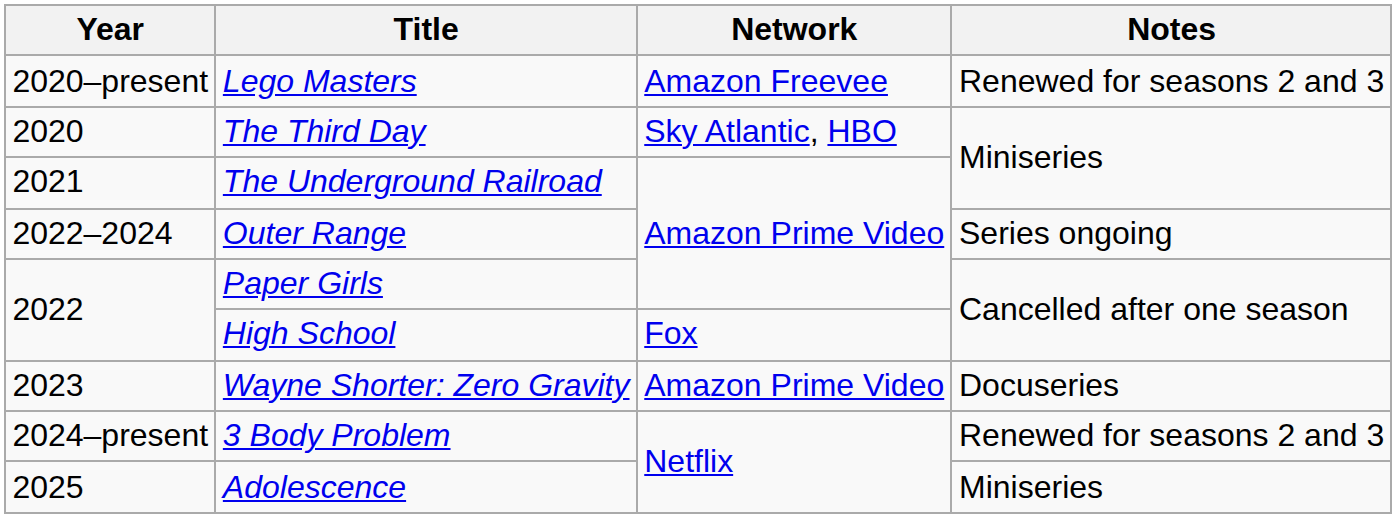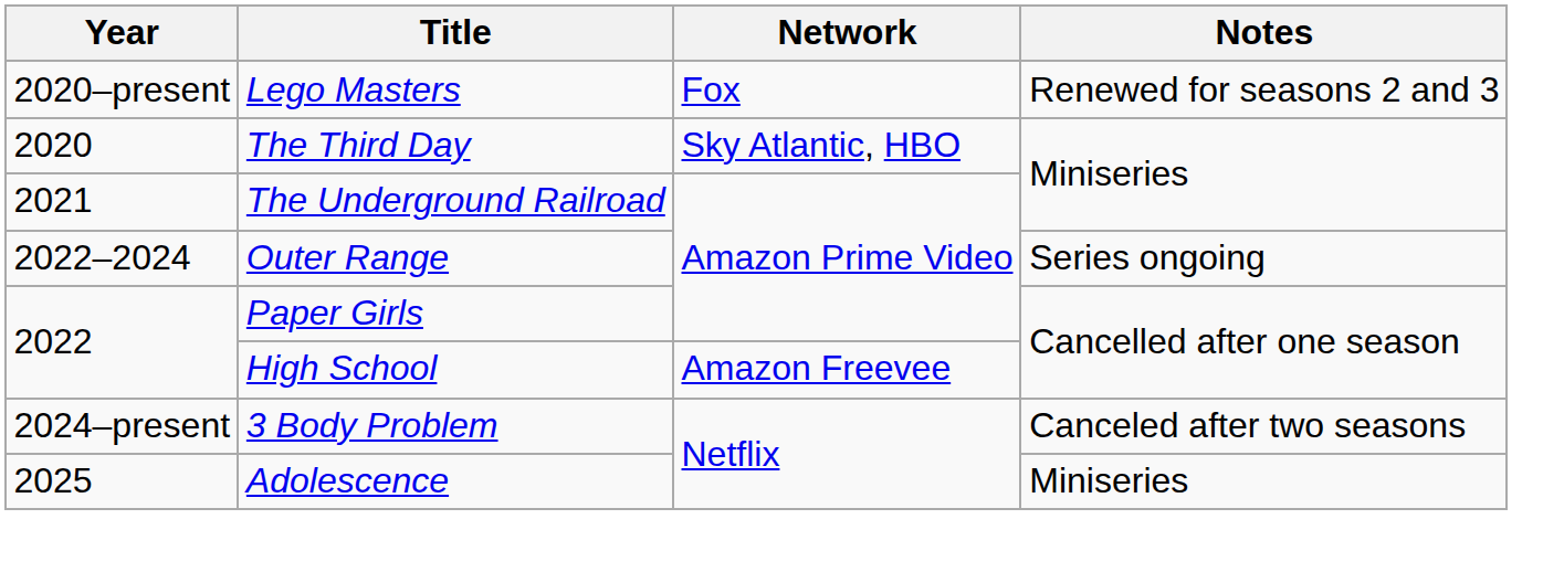Lego Masters | Network: Amazon Freevee -> Fox
High School | Network: Fox -> Amazon Freevee
- row: 2023 | Wayne Shorter: Zero Gravity | Amazon Prime Video | Docuseries
3 Body Problem | Notes: Renewed for seasons 2 and 3 -> Canceled after two seasons
